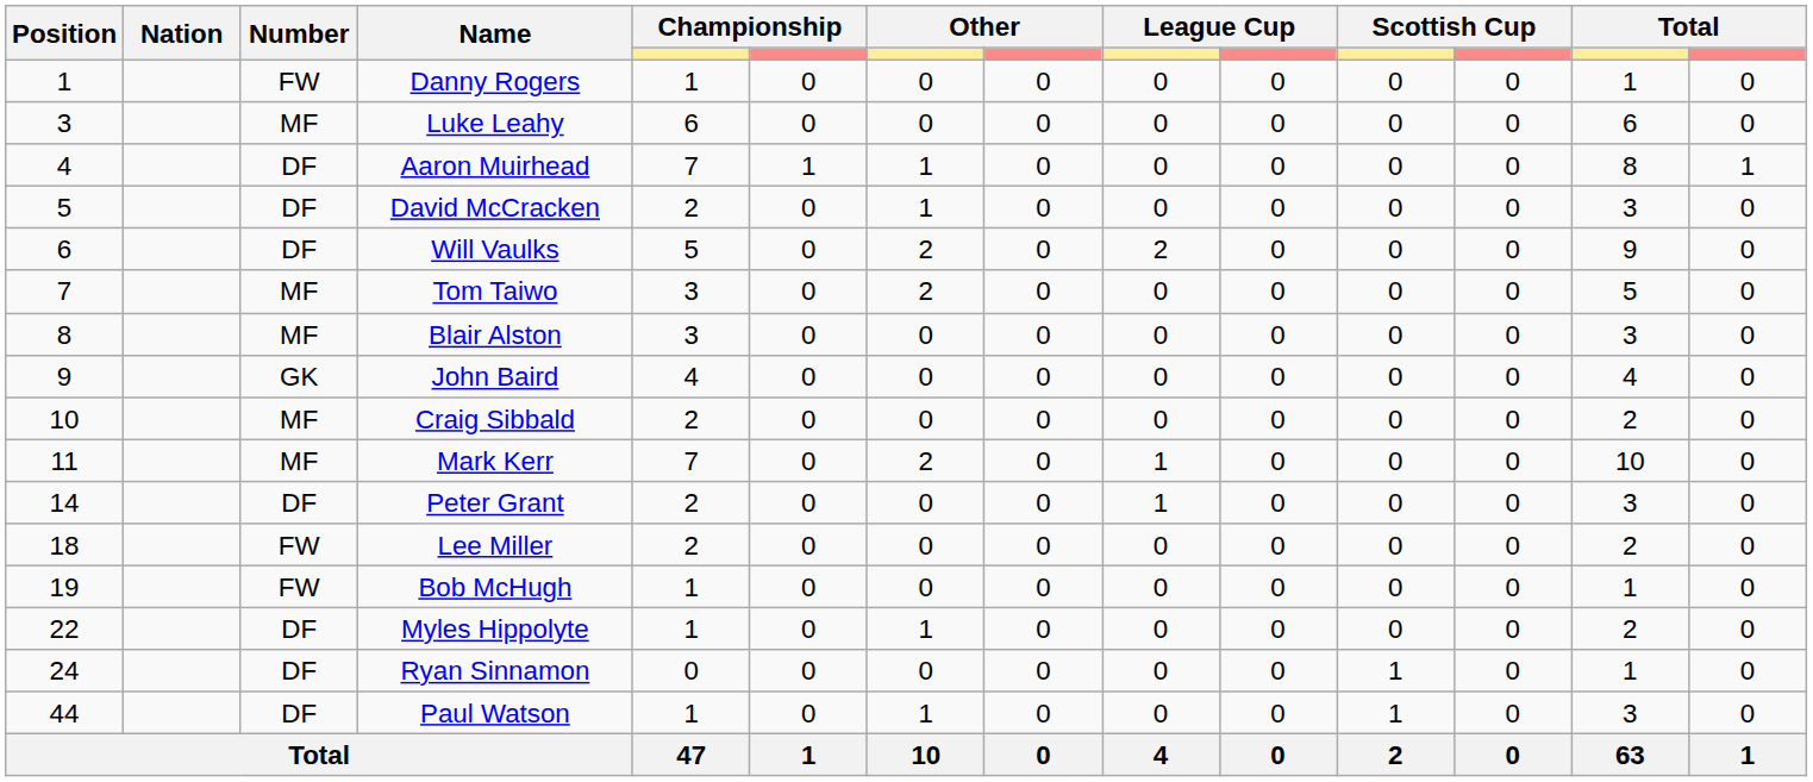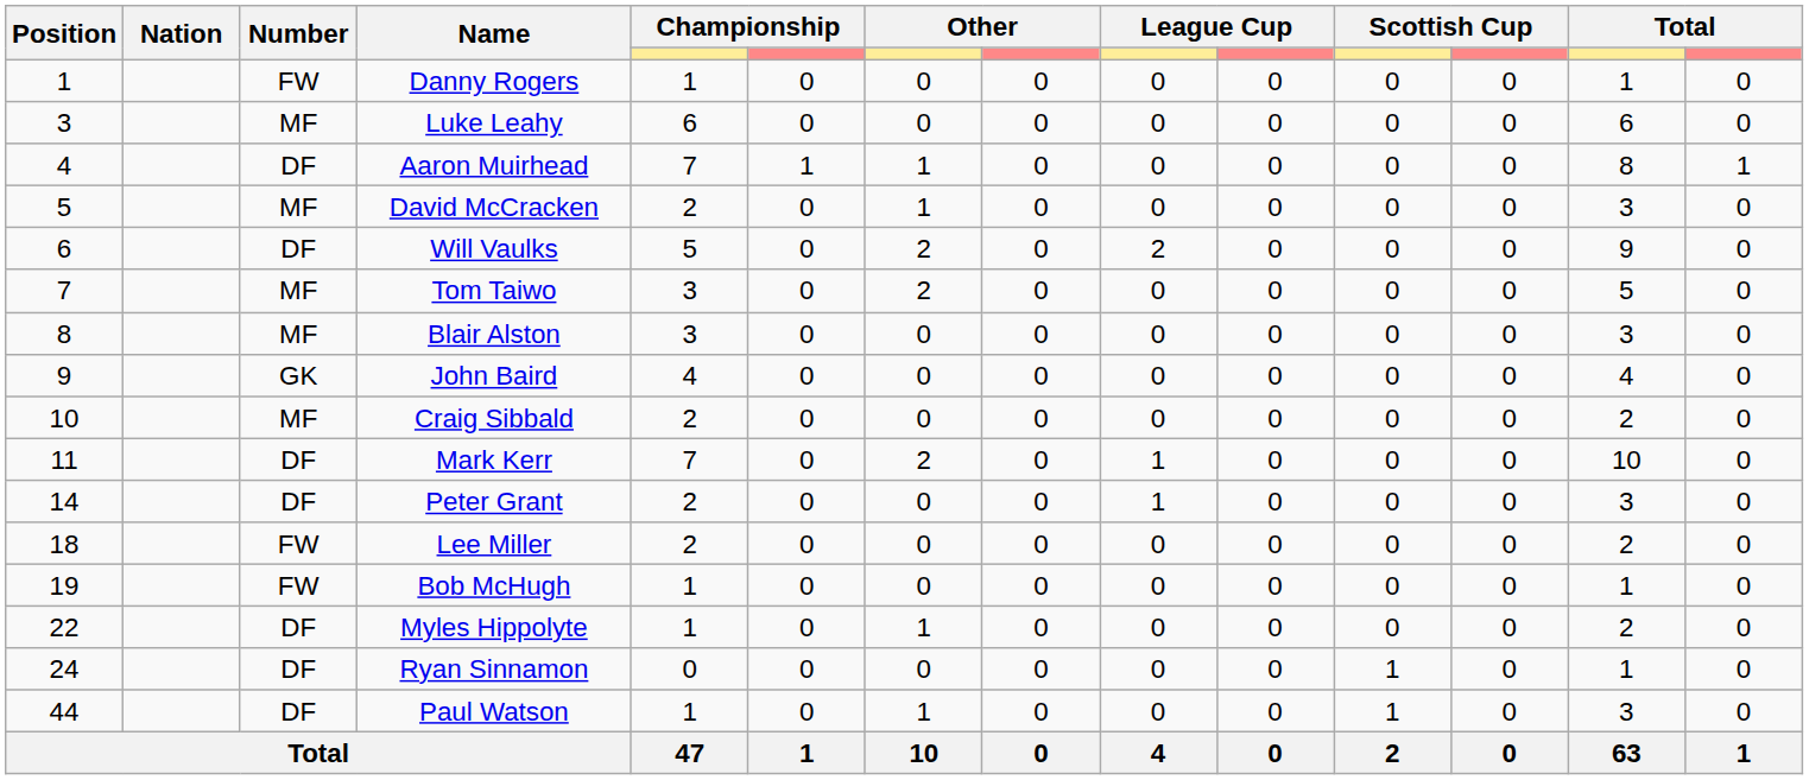David McCracken | Number: DF -> MF
Mark Kerr | Number: MF -> DF
